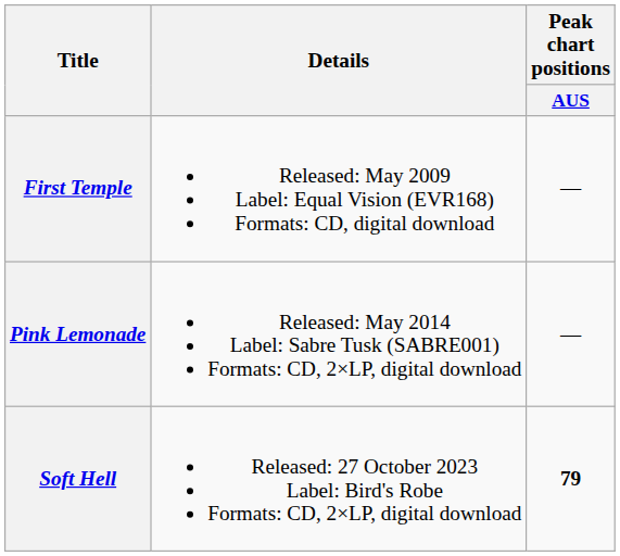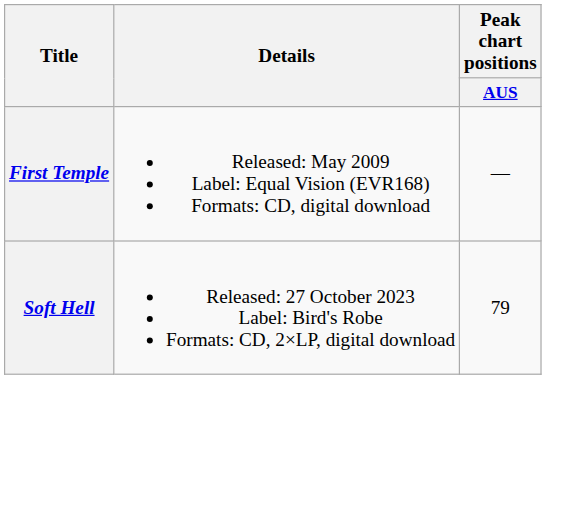- row: Pink Lemonade | Released: May 2014 Label: Sabre Tusk (SABRE001) Formats: CD, 2×LP, digital download | —
Soft Hell | Peak chart positions / AUS: bold -> normal
